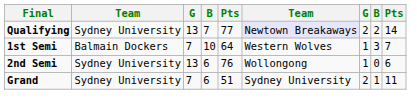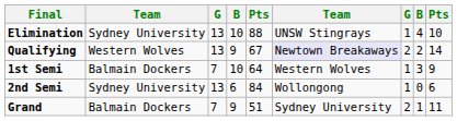+ row: Elimination | Sydney University | 13 | 10 | 88 | UNSW Stingrays | 1 | 4 | 10
Qualifying | column 2: Sydney University -> Western Wolves
Qualifying | column 4: 7 -> 9
Qualifying | column 5: 77 -> 67
1st Semi | column 9: 7 -> 9
2nd Semi | column 5: 76 -> 84
Grand | column 2: Sydney University -> Balmain Dockers
Grand | column 4: 6 -> 9
